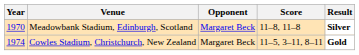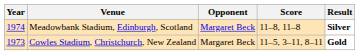Meadowbank Stadium, Edinburgh, Scotland | Year: 1970 -> 1974
Cowles Stadium, Christchurch, New Zealand | Year: 1974 -> 1973
